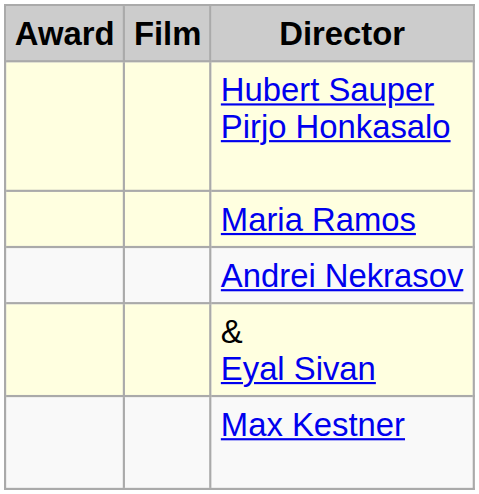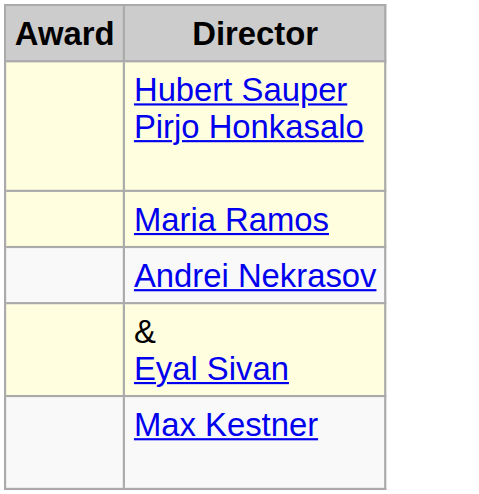- column: Film
